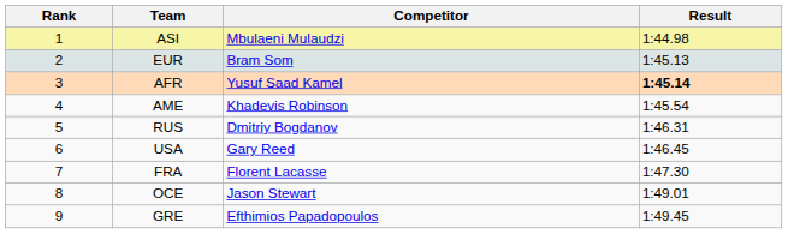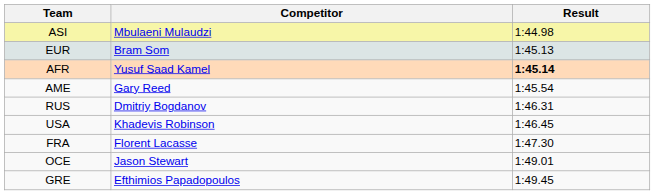- column: Rank | 1 | 2 | 3 | 4 | 5 | 6 | 7 | 8 | 9
AME | Competitor: Khadevis Robinson -> Gary Reed
USA | Competitor: Gary Reed -> Khadevis Robinson
